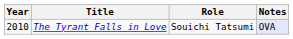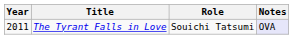The Tyrant Falls in Love | Year: 2010 -> 2011
